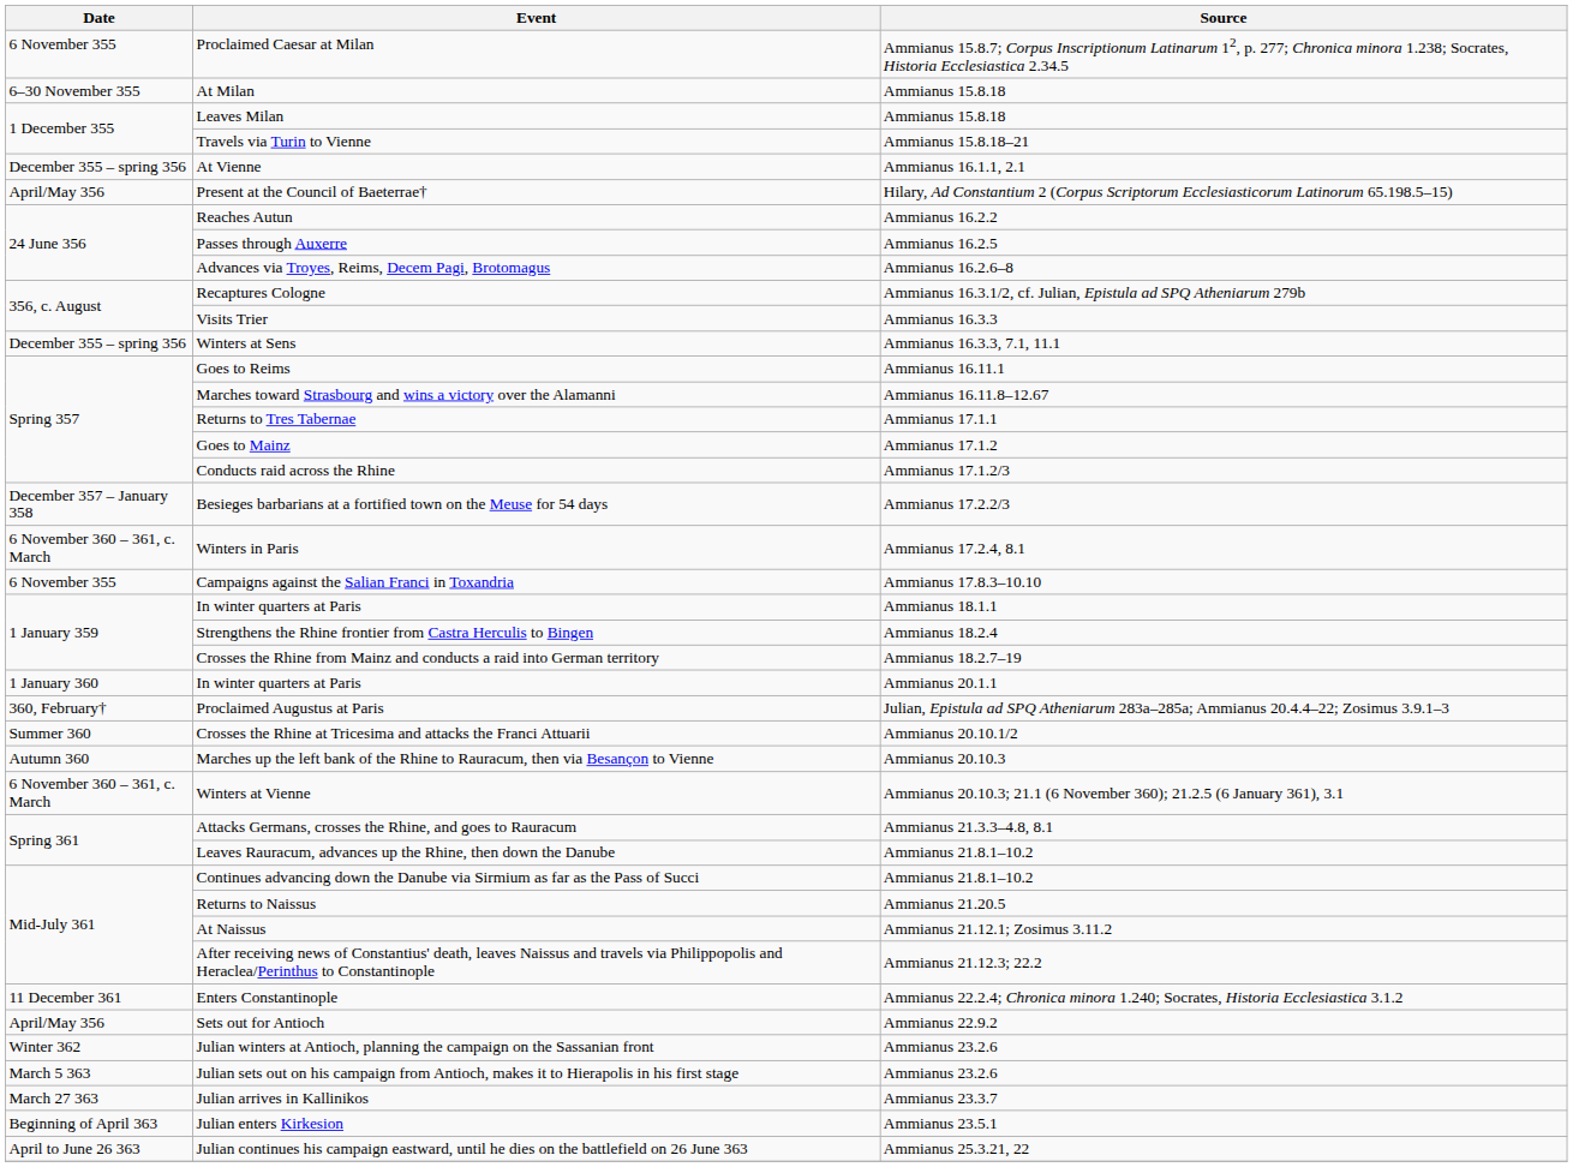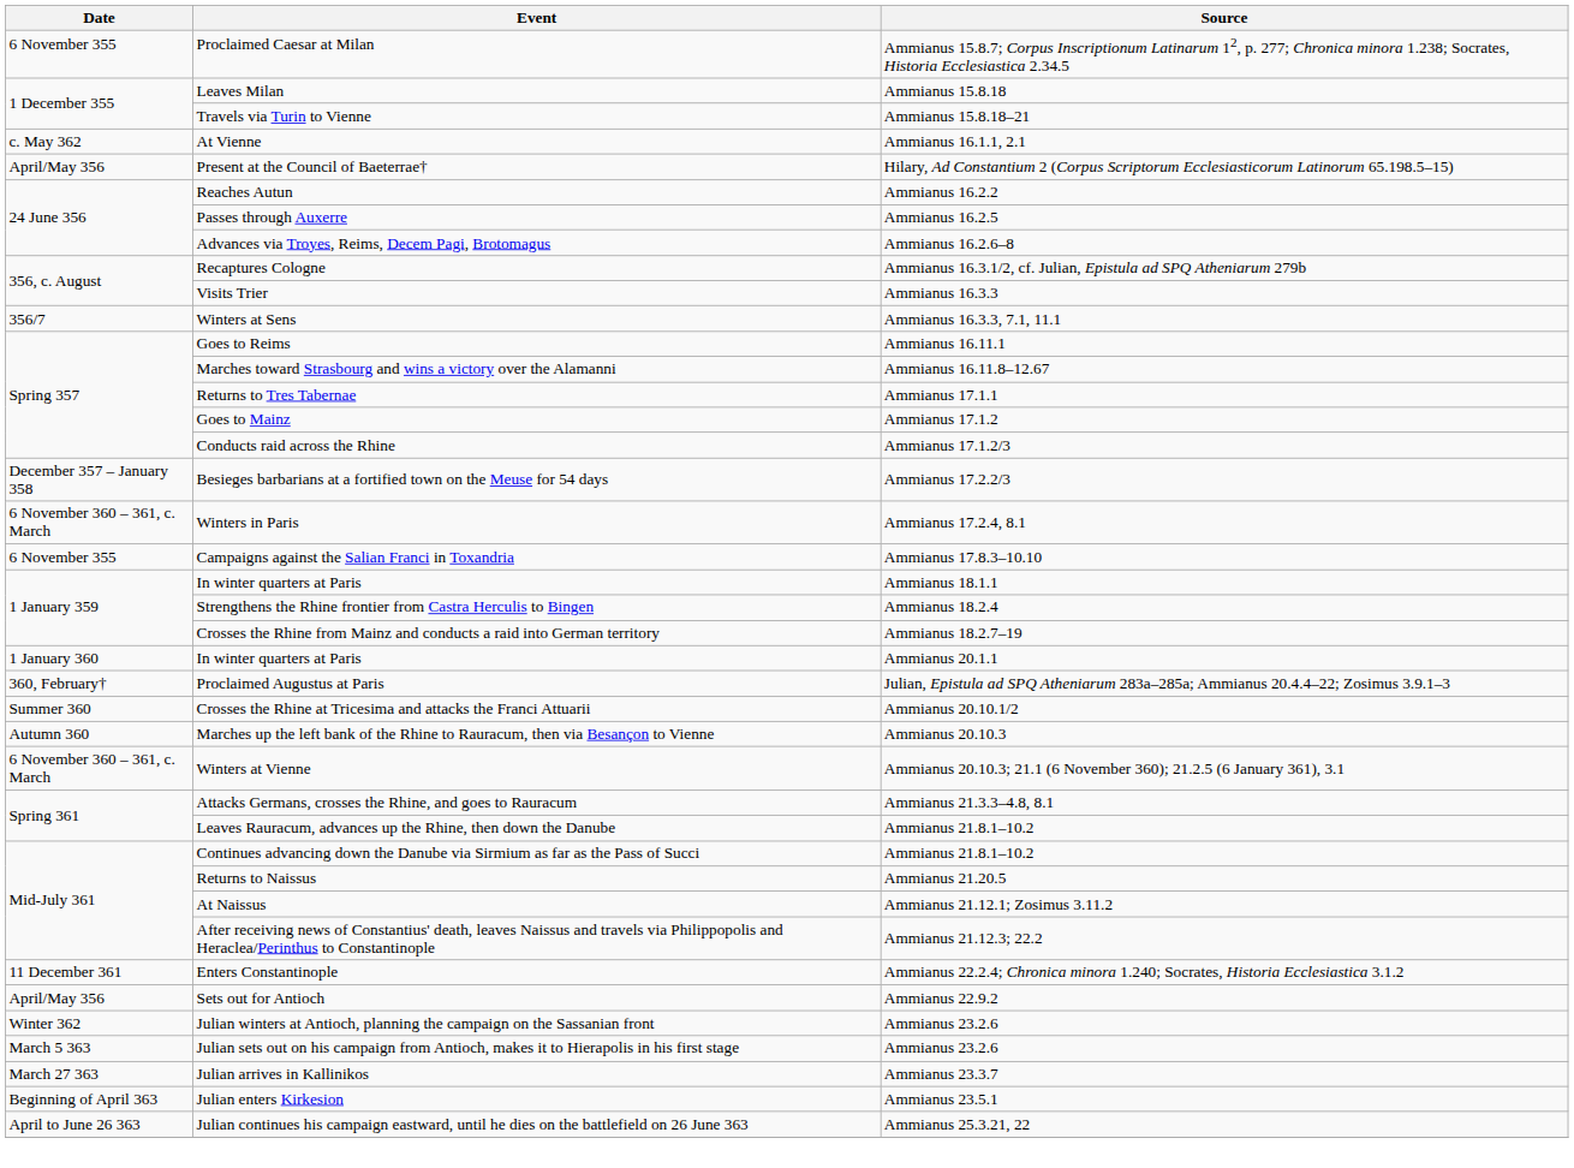- row: 6–30 November 355 | At Milan | Ammianus 15.8.18
At Vienne | Date: December 355 – spring 356 -> c. May 362
Winters at Sens | Date: December 355 – spring 356 -> 356/7
